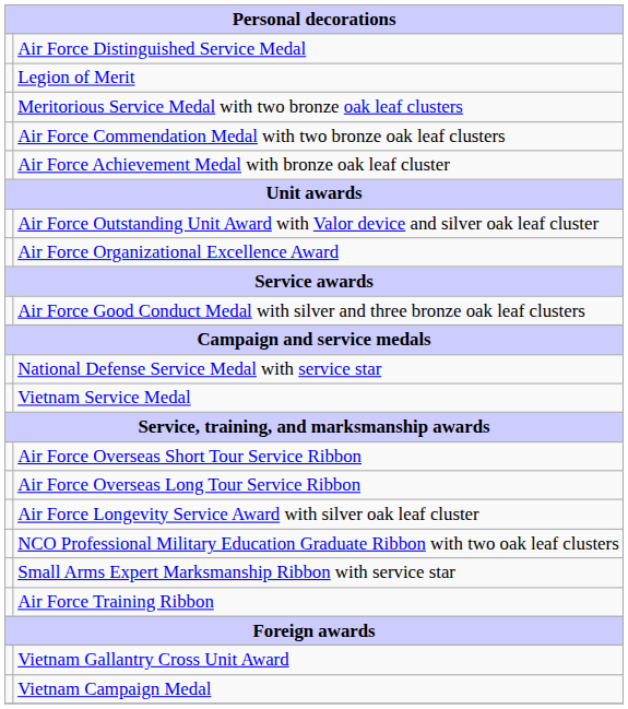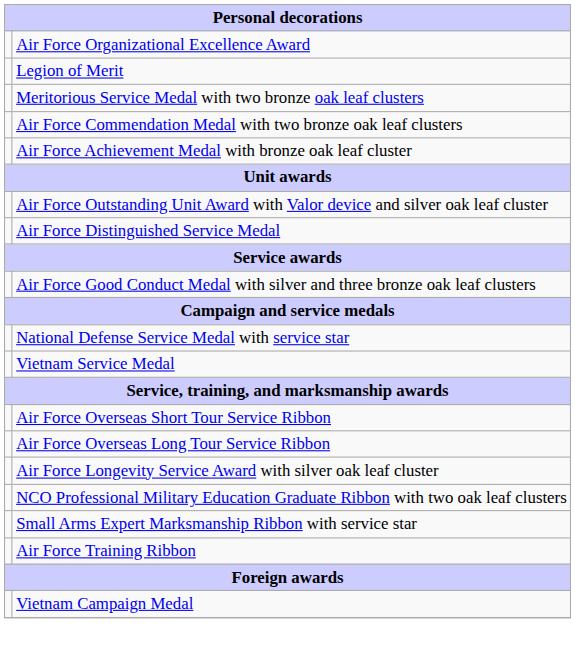rows swapped: Air Force Distinguished Service Medal <-> Air Force Organizational Excellence Award
- row: Vietnam Gallantry Cross Unit Award
